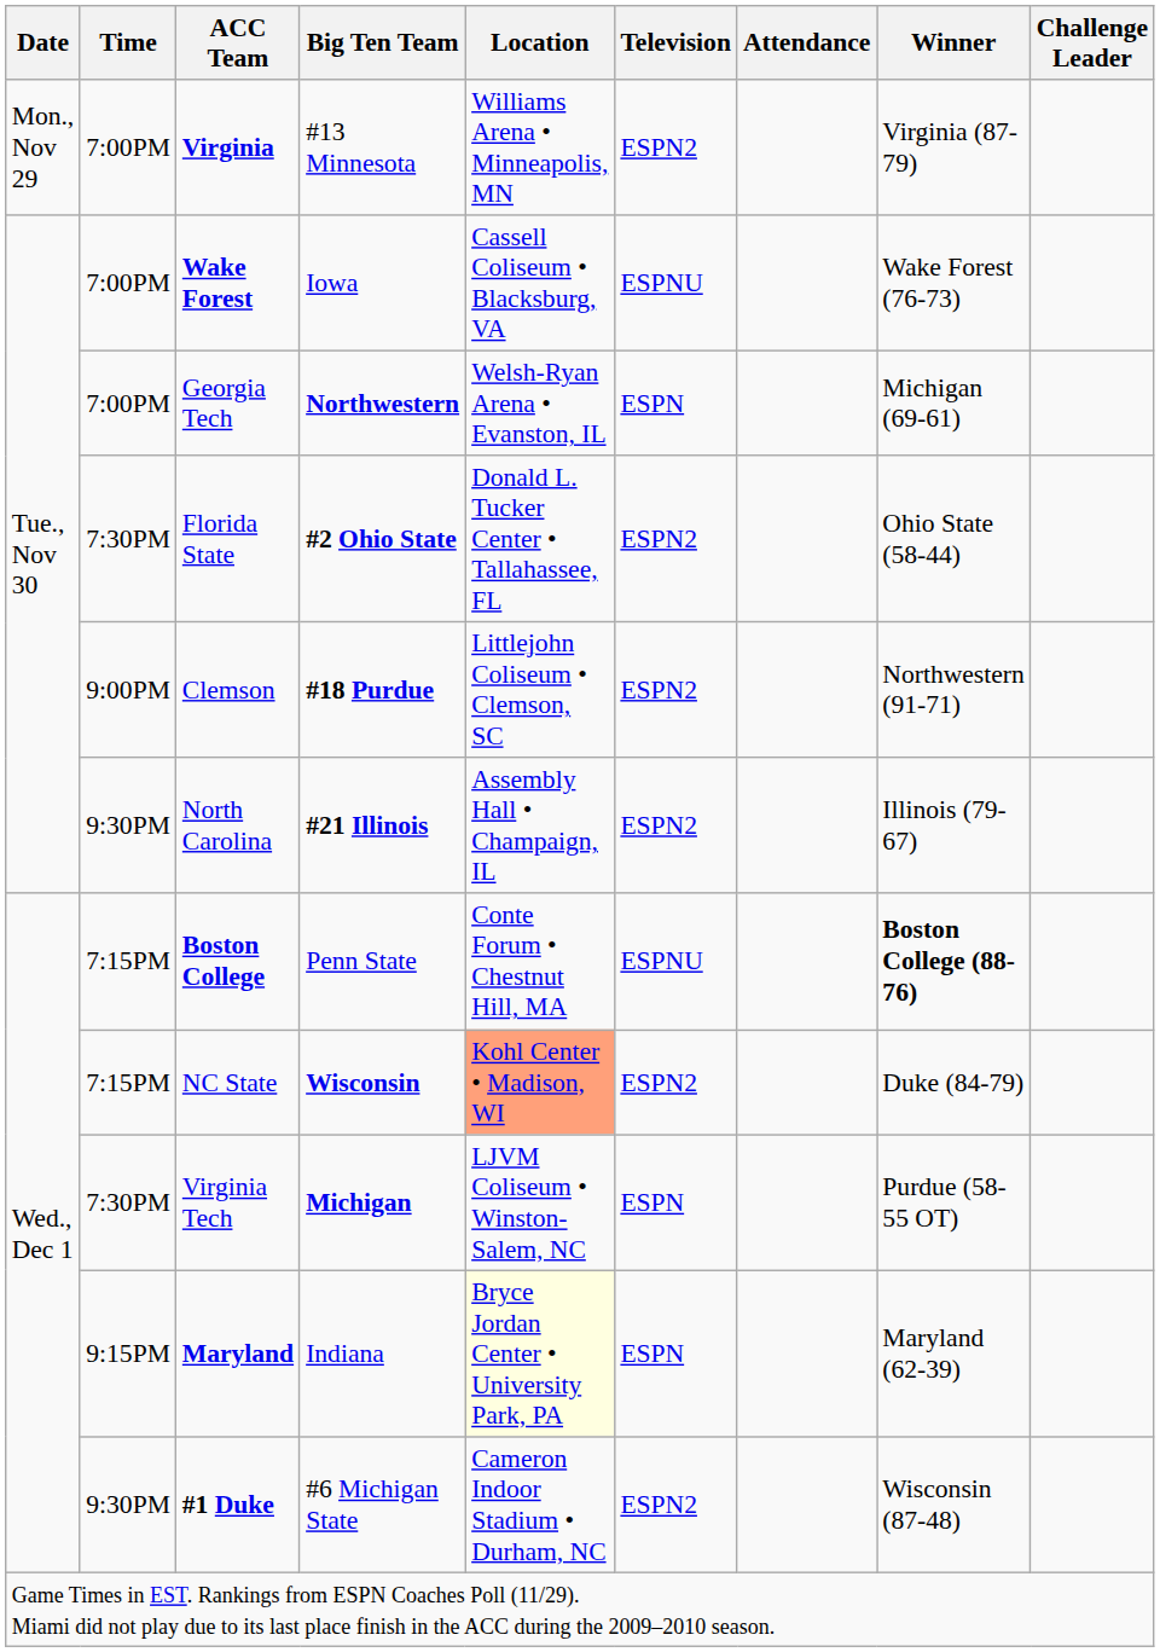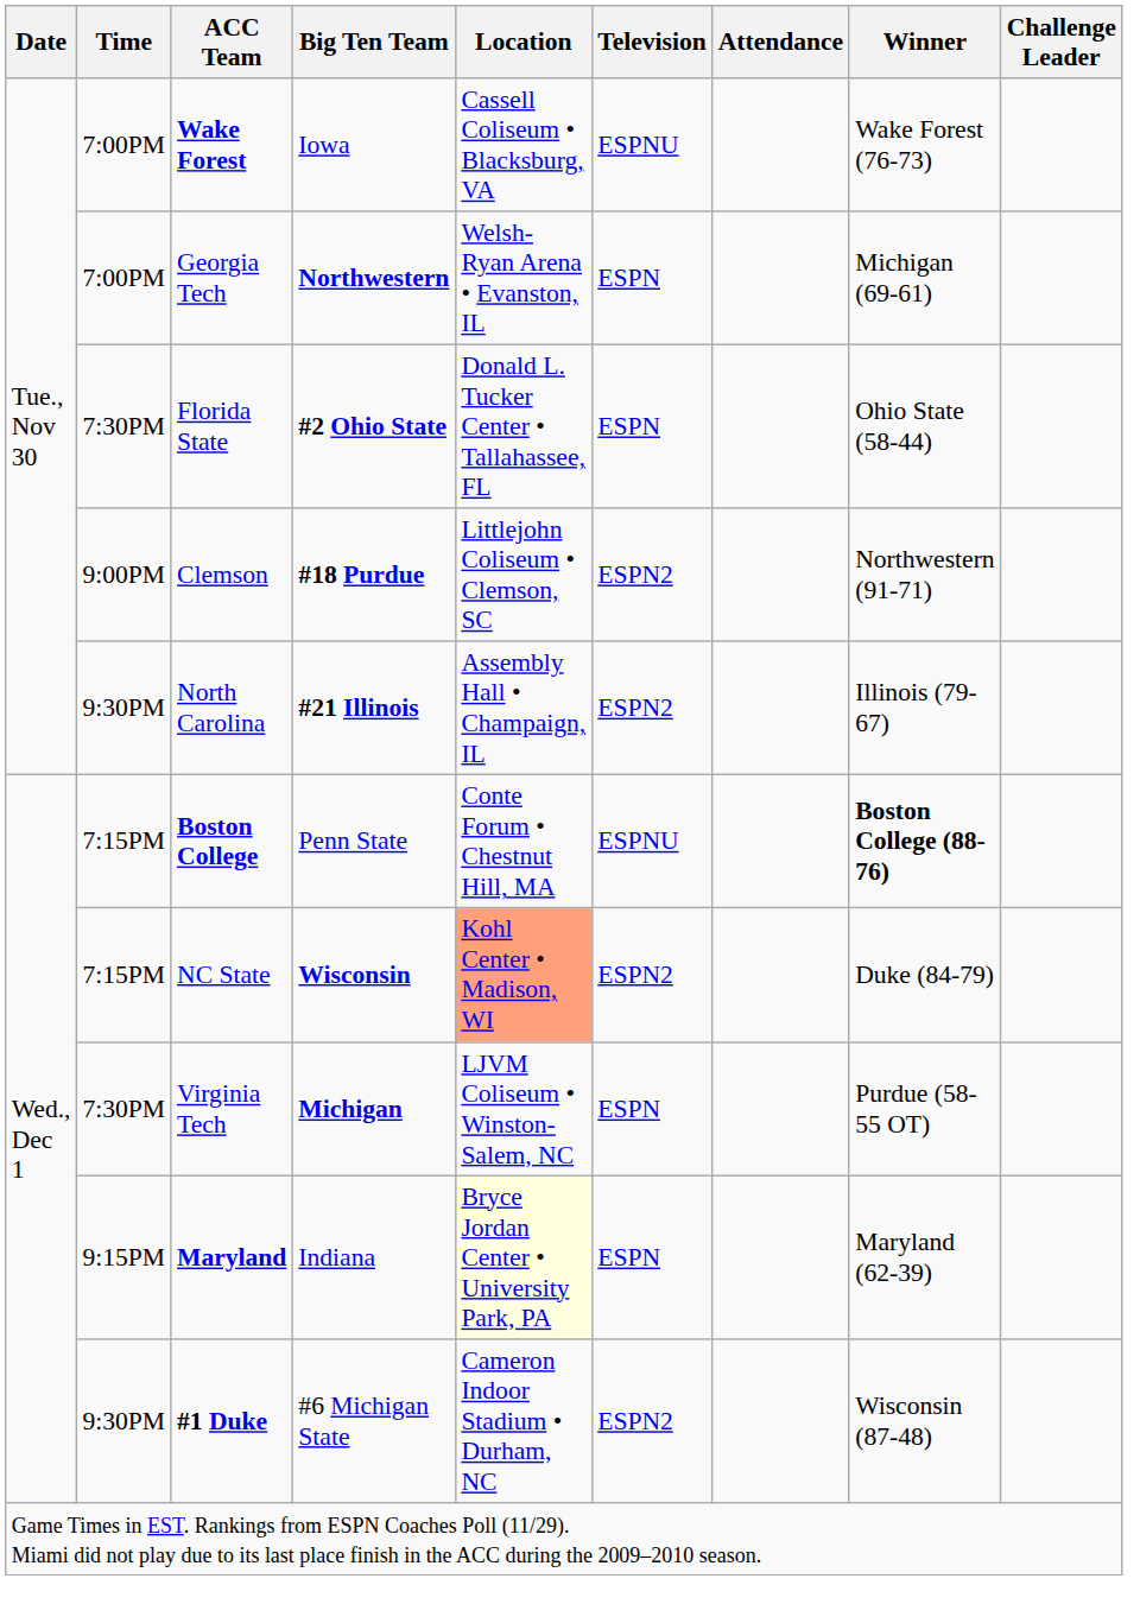- row: Mon., Nov 29 | 7:00PM | Virginia | #13 Minnesota | Williams Arena • Minneapolis, MN | ESPN2 | Virginia (87-79)
Florida State | Television: ESPN2 -> ESPN
